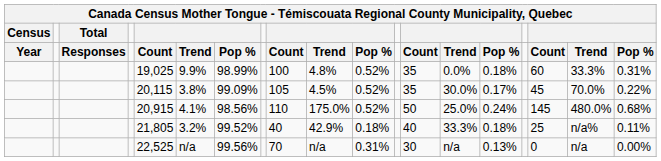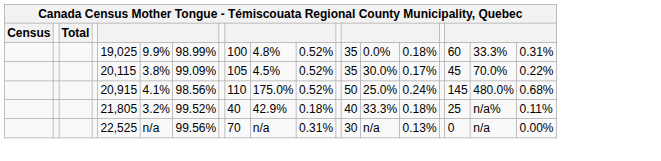- row: Year | Responses | Count | Trend | Pop % | Count | Trend | Pop % | Count | Trend | Pop % | Count | Trend | Pop %
